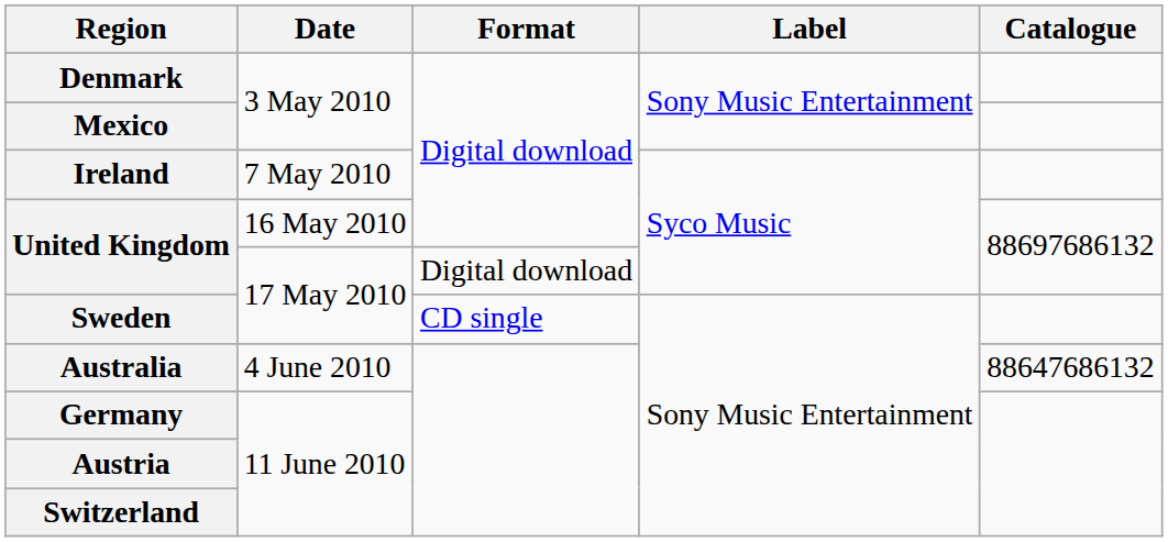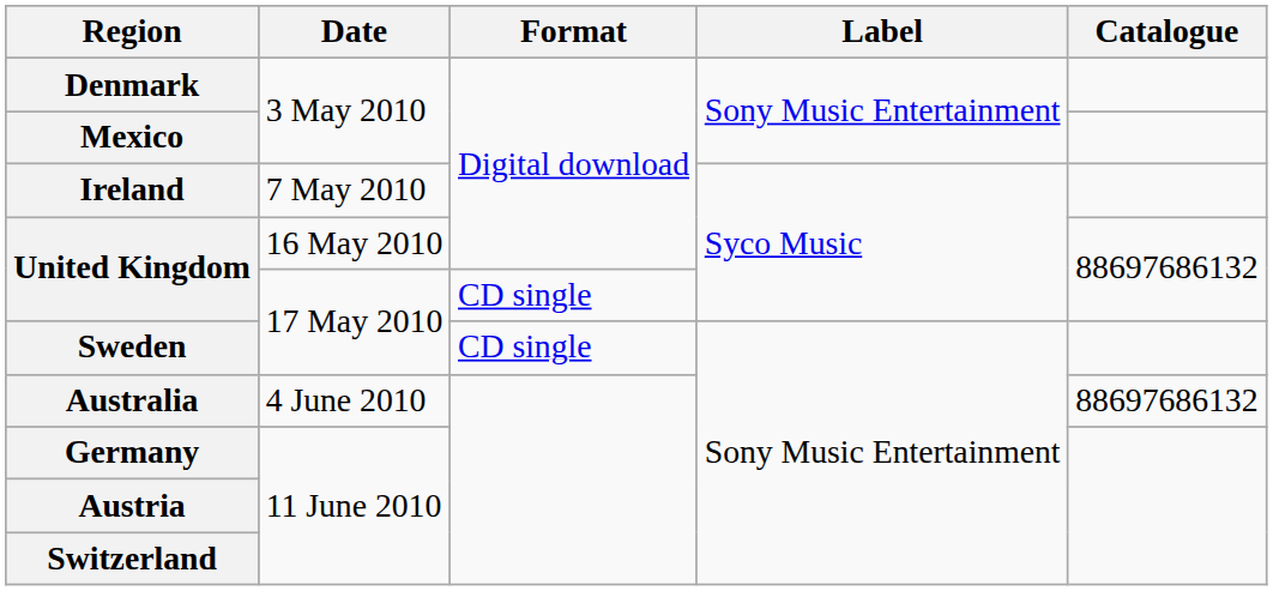United Kingdom / 17 May 2010 | Format: Digital download -> CD single
Australia | Catalogue: 88647686132 -> 88697686132
